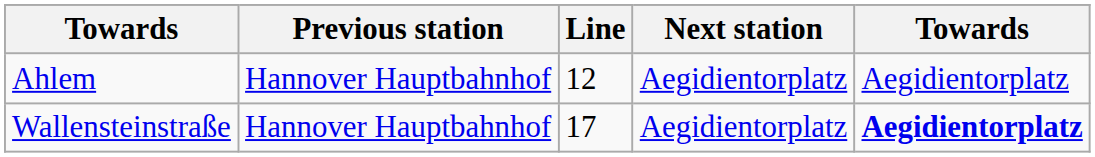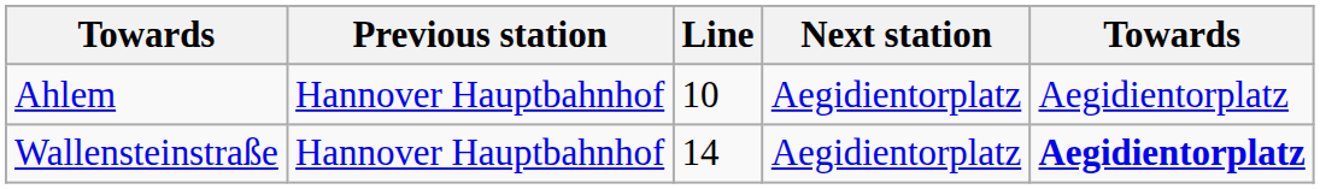Ahlem | Line: 12 -> 10
Wallensteinstraße | Line: 17 -> 14
